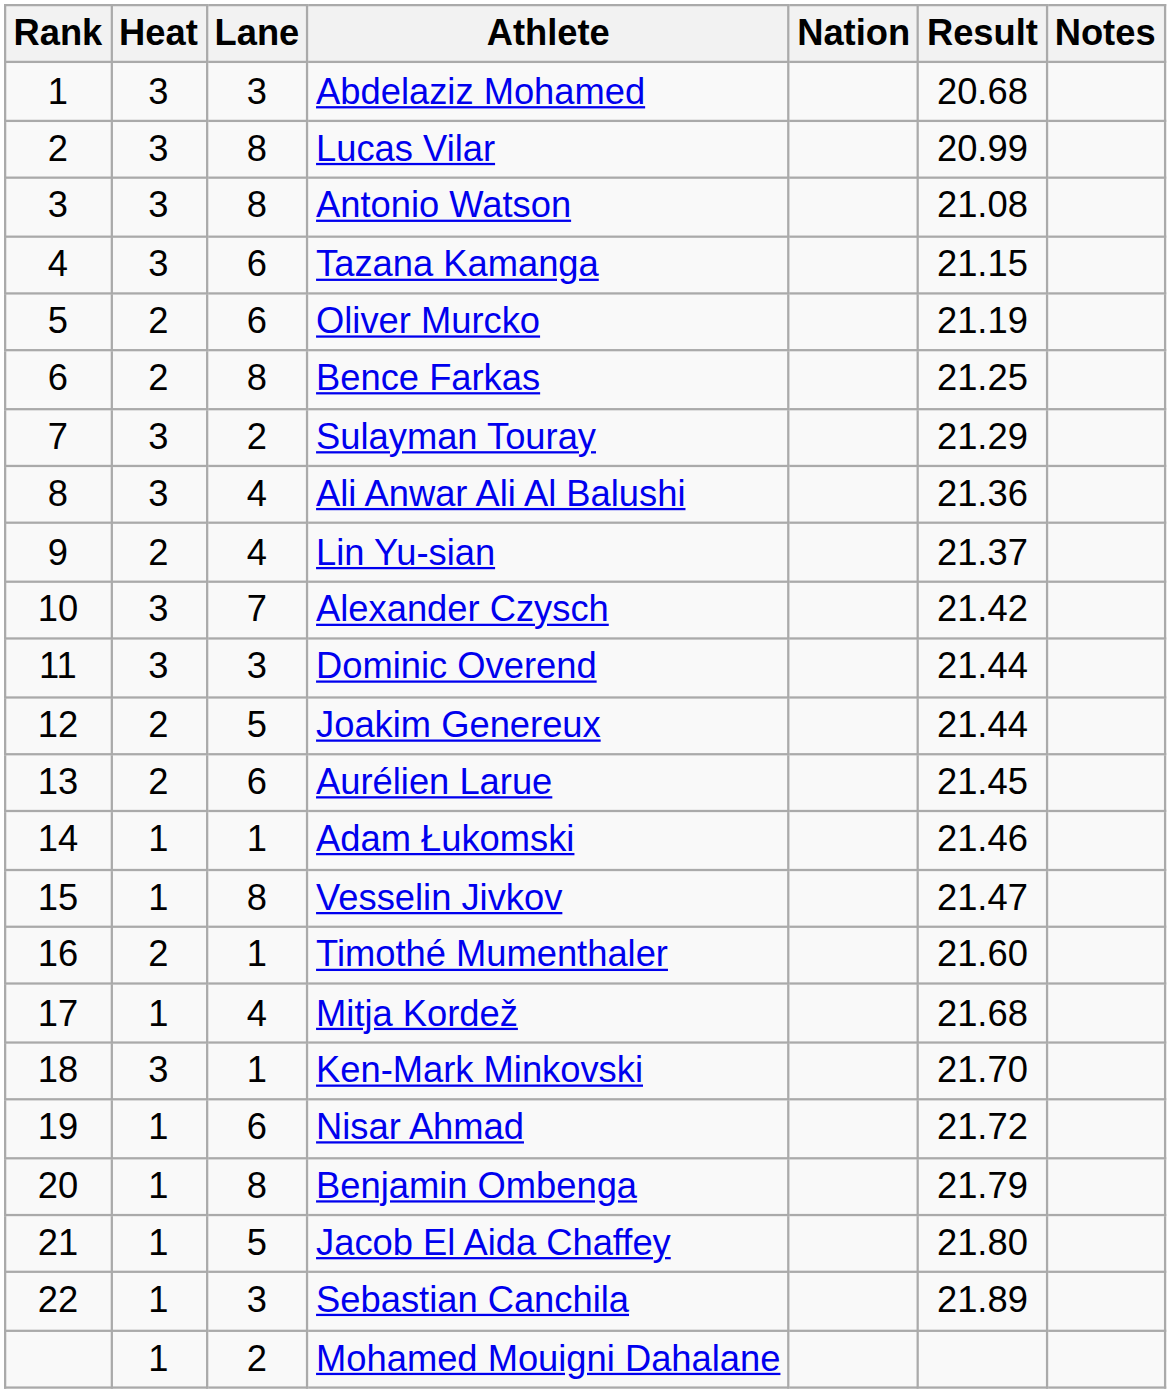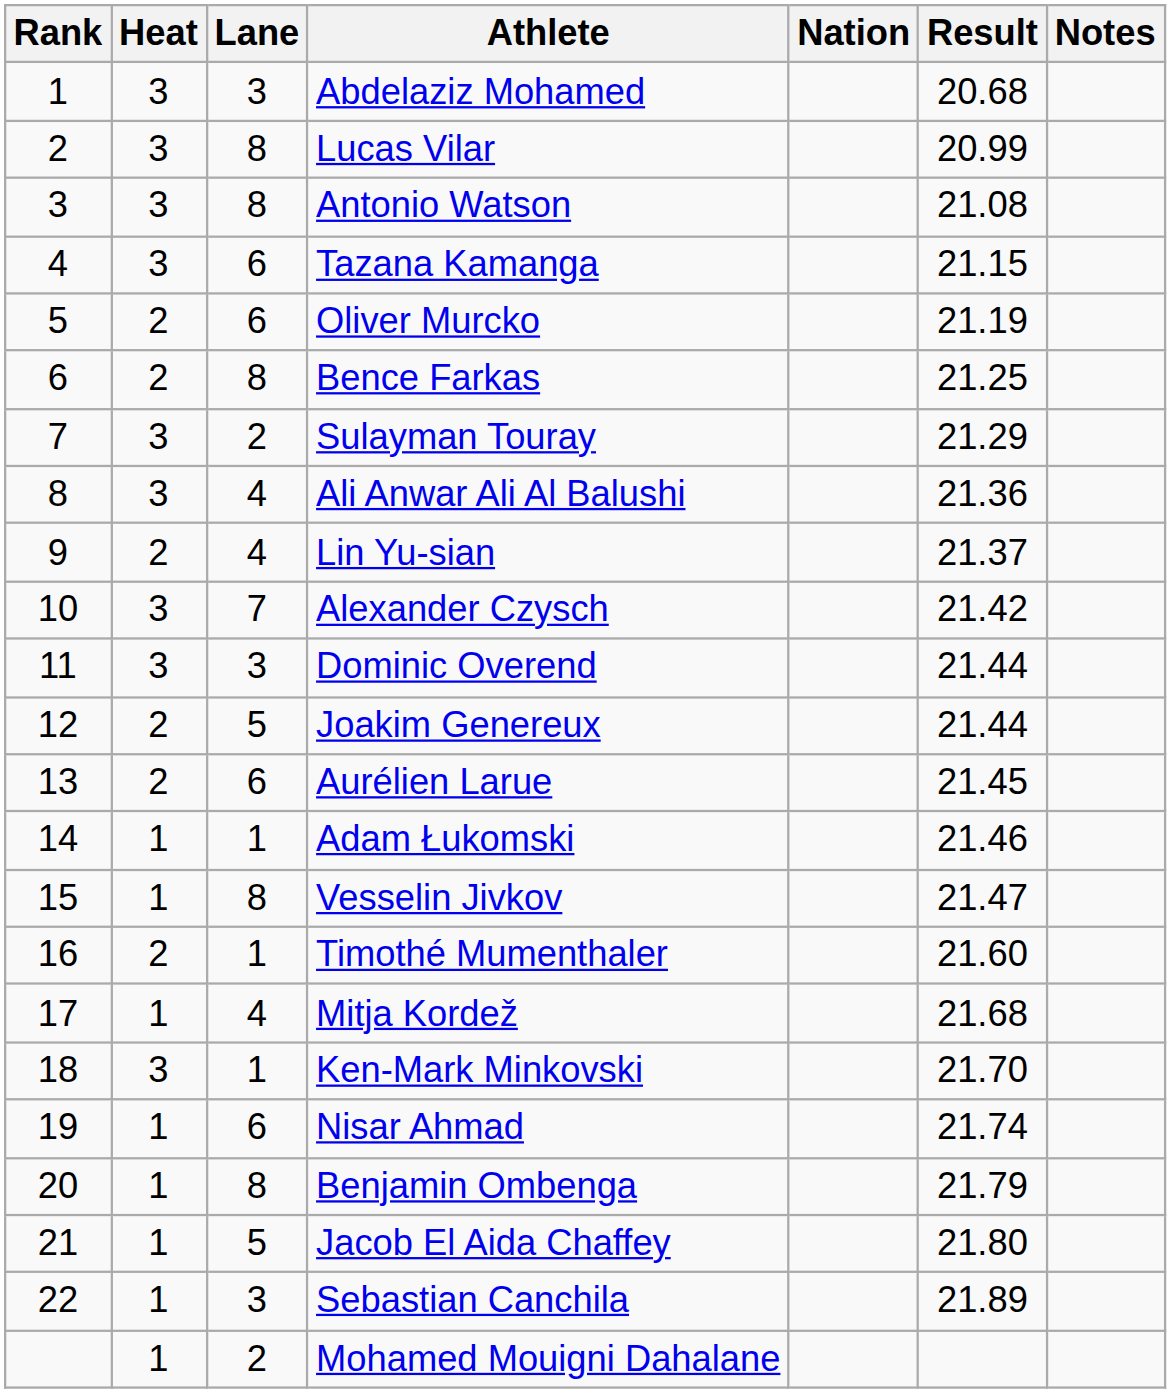Nisar Ahmad | Result: 21.72 -> 21.74
